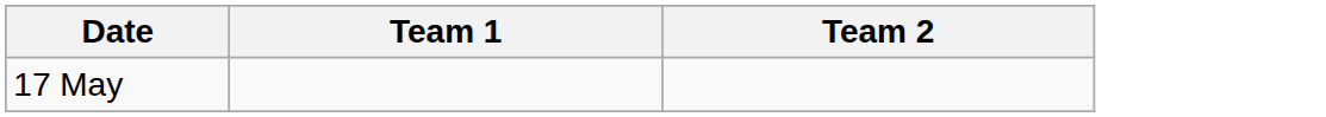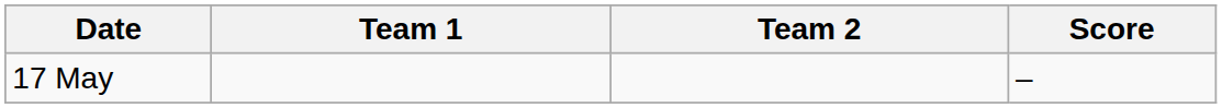+ column: Score | –
